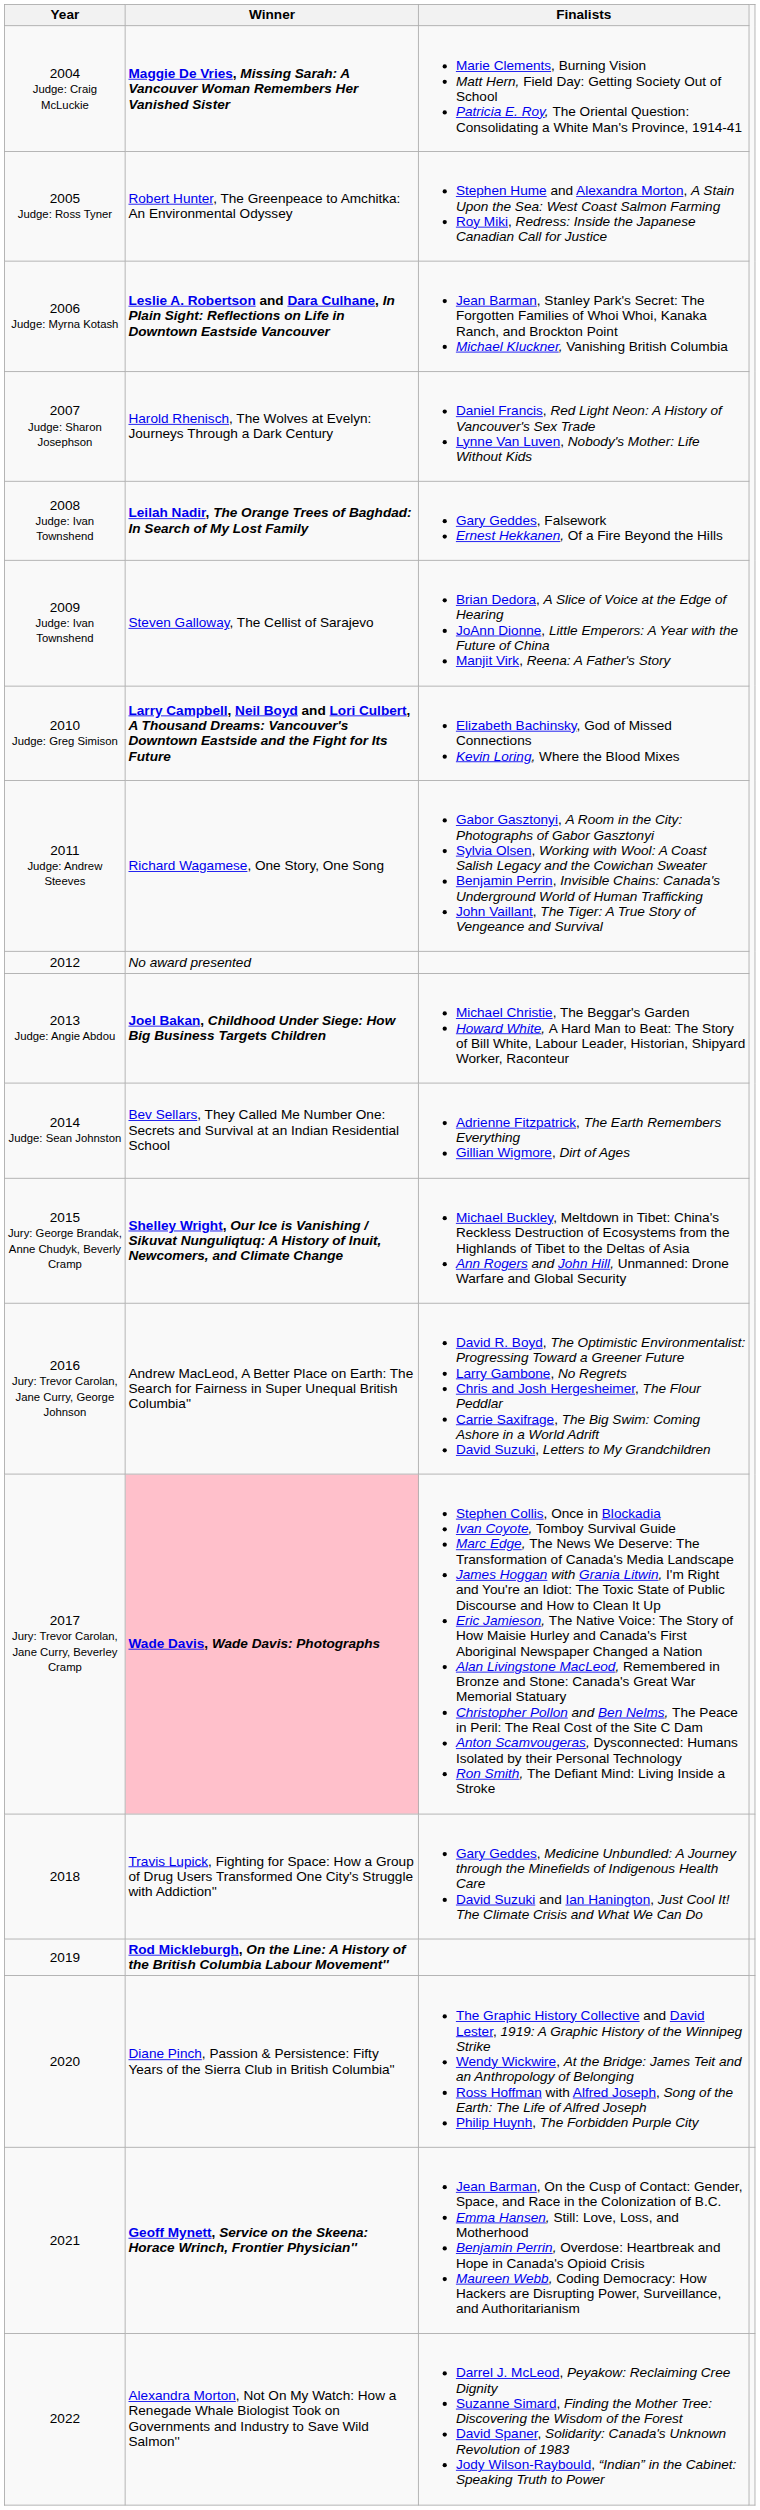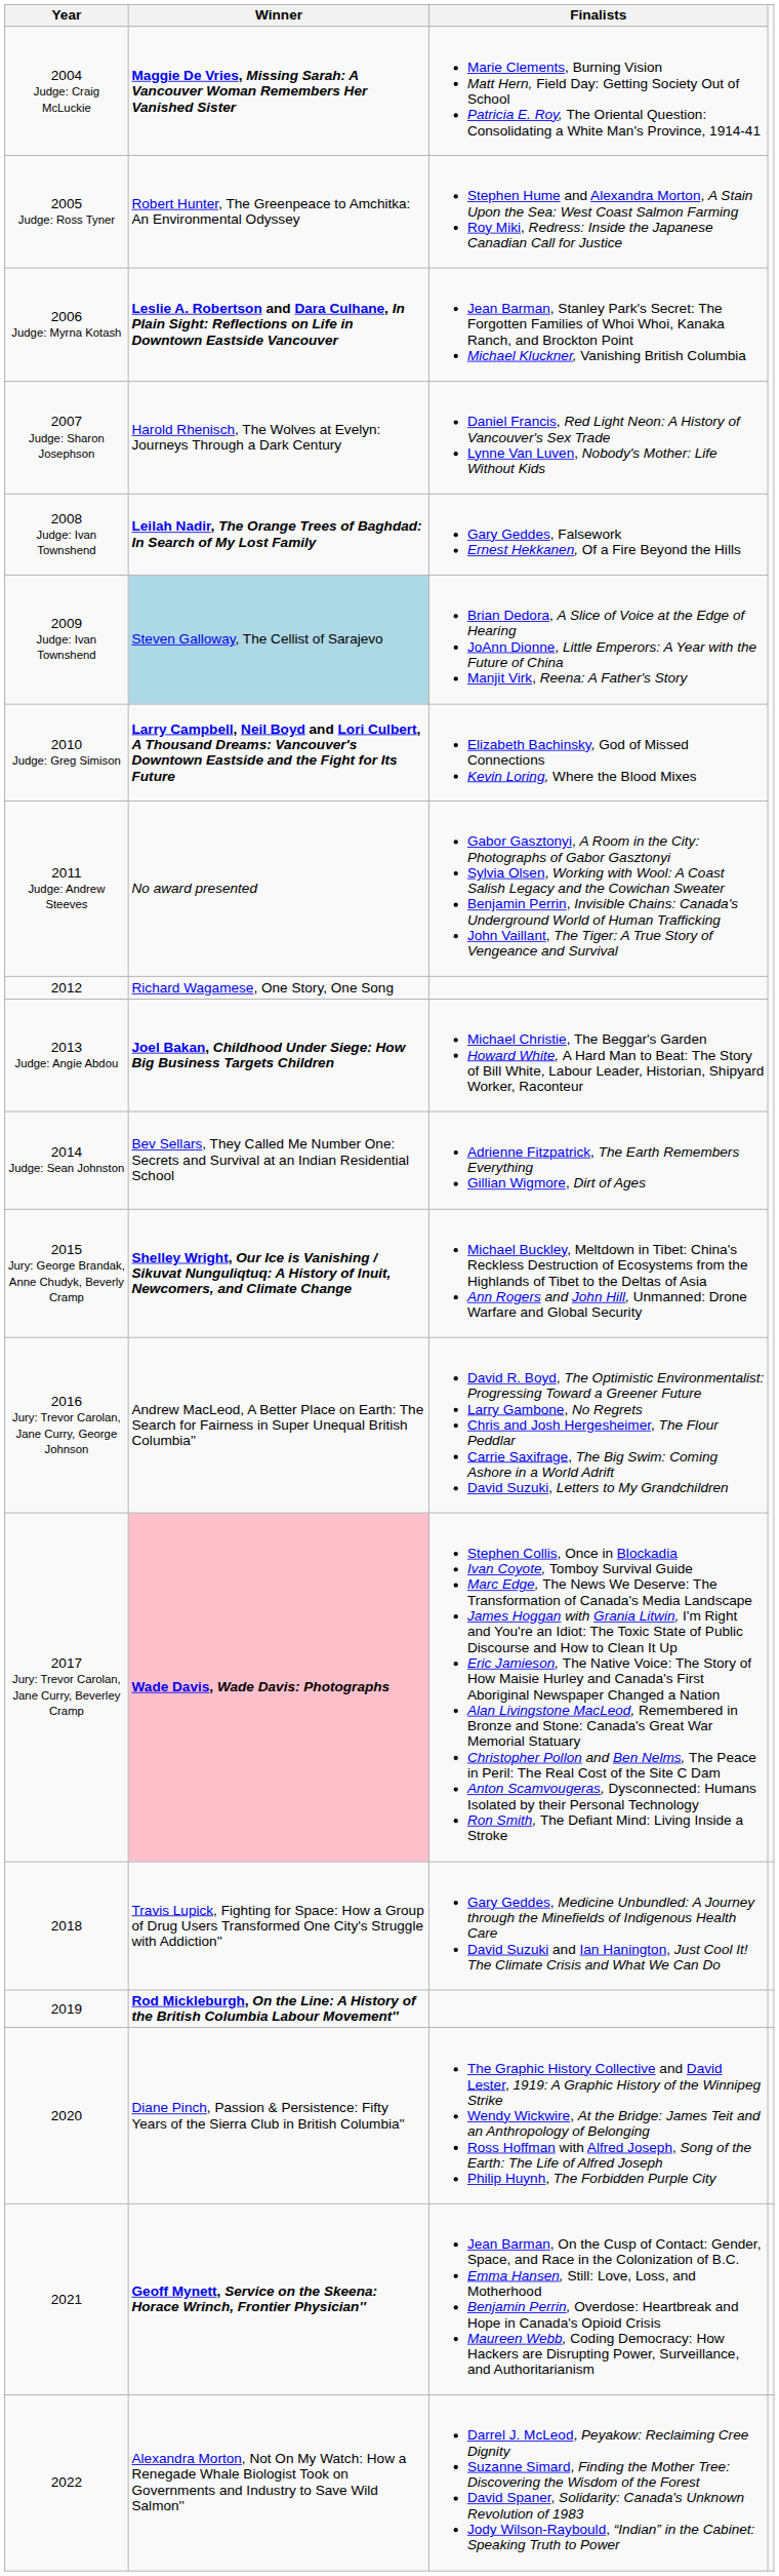2009 Judge: Ivan Townshend | Winner: no background -> lightblue background
2011 Judge: Andrew Steeves | Winner: Richard Wagamese, One Story, One Song -> No award presented
2012 | Winner: No award presented -> Richard Wagamese, One Story, One Song
